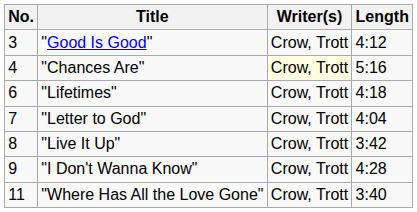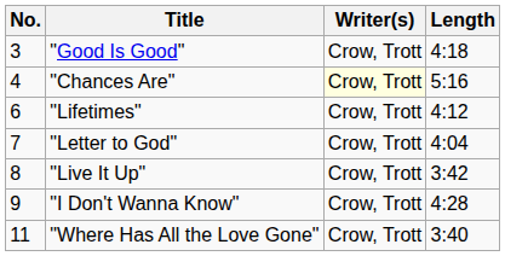"Good Is Good" | Length: 4:12 -> 4:18
"Lifetimes" | Length: 4:18 -> 4:12
